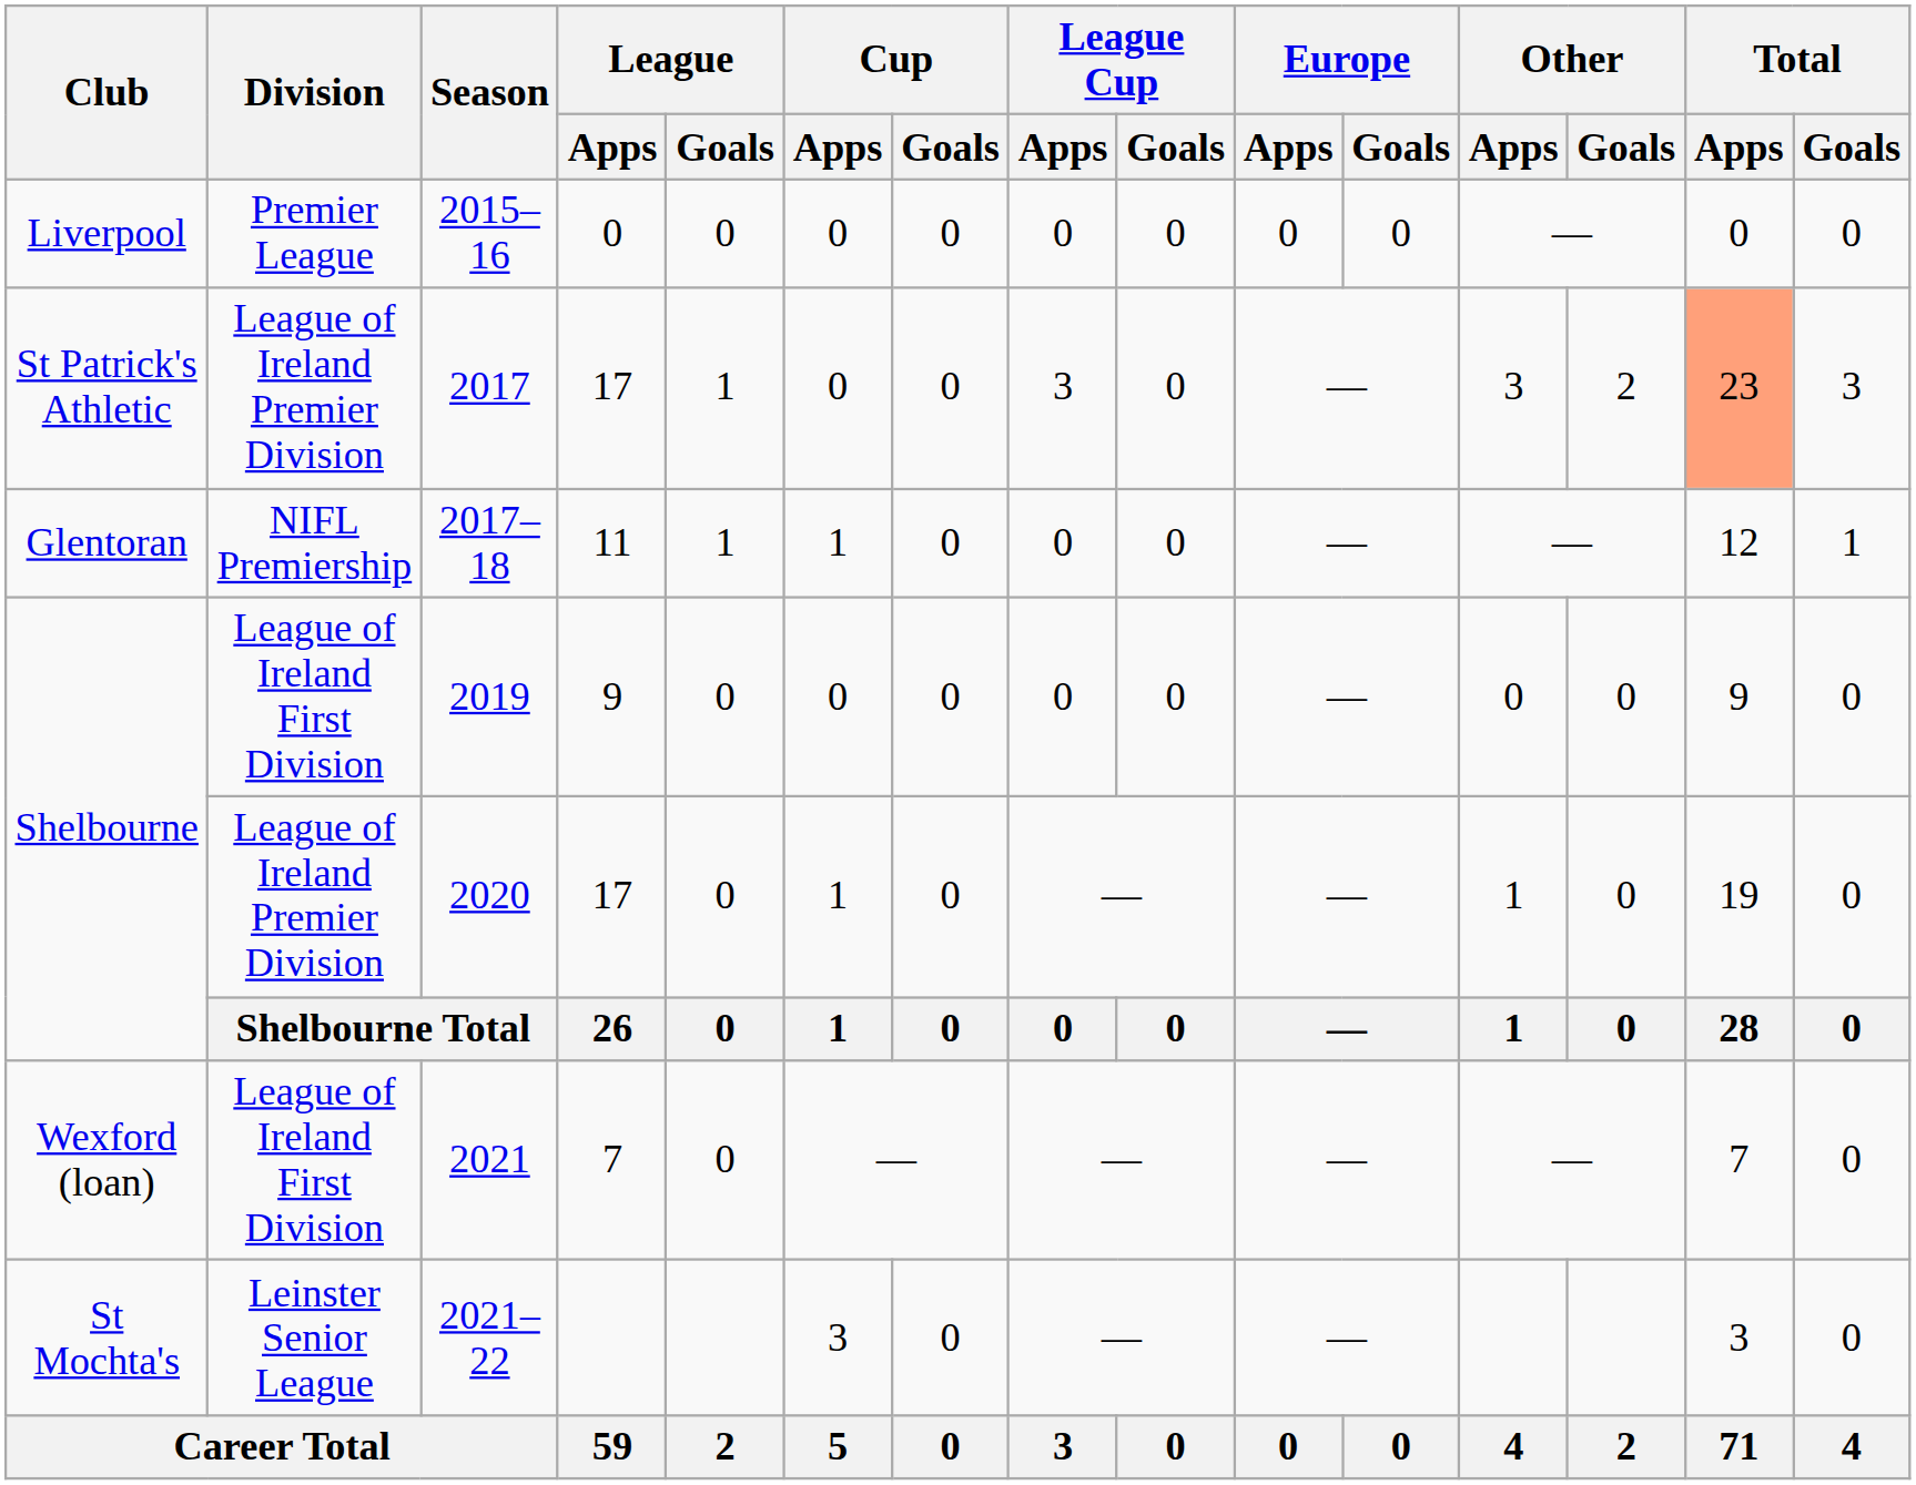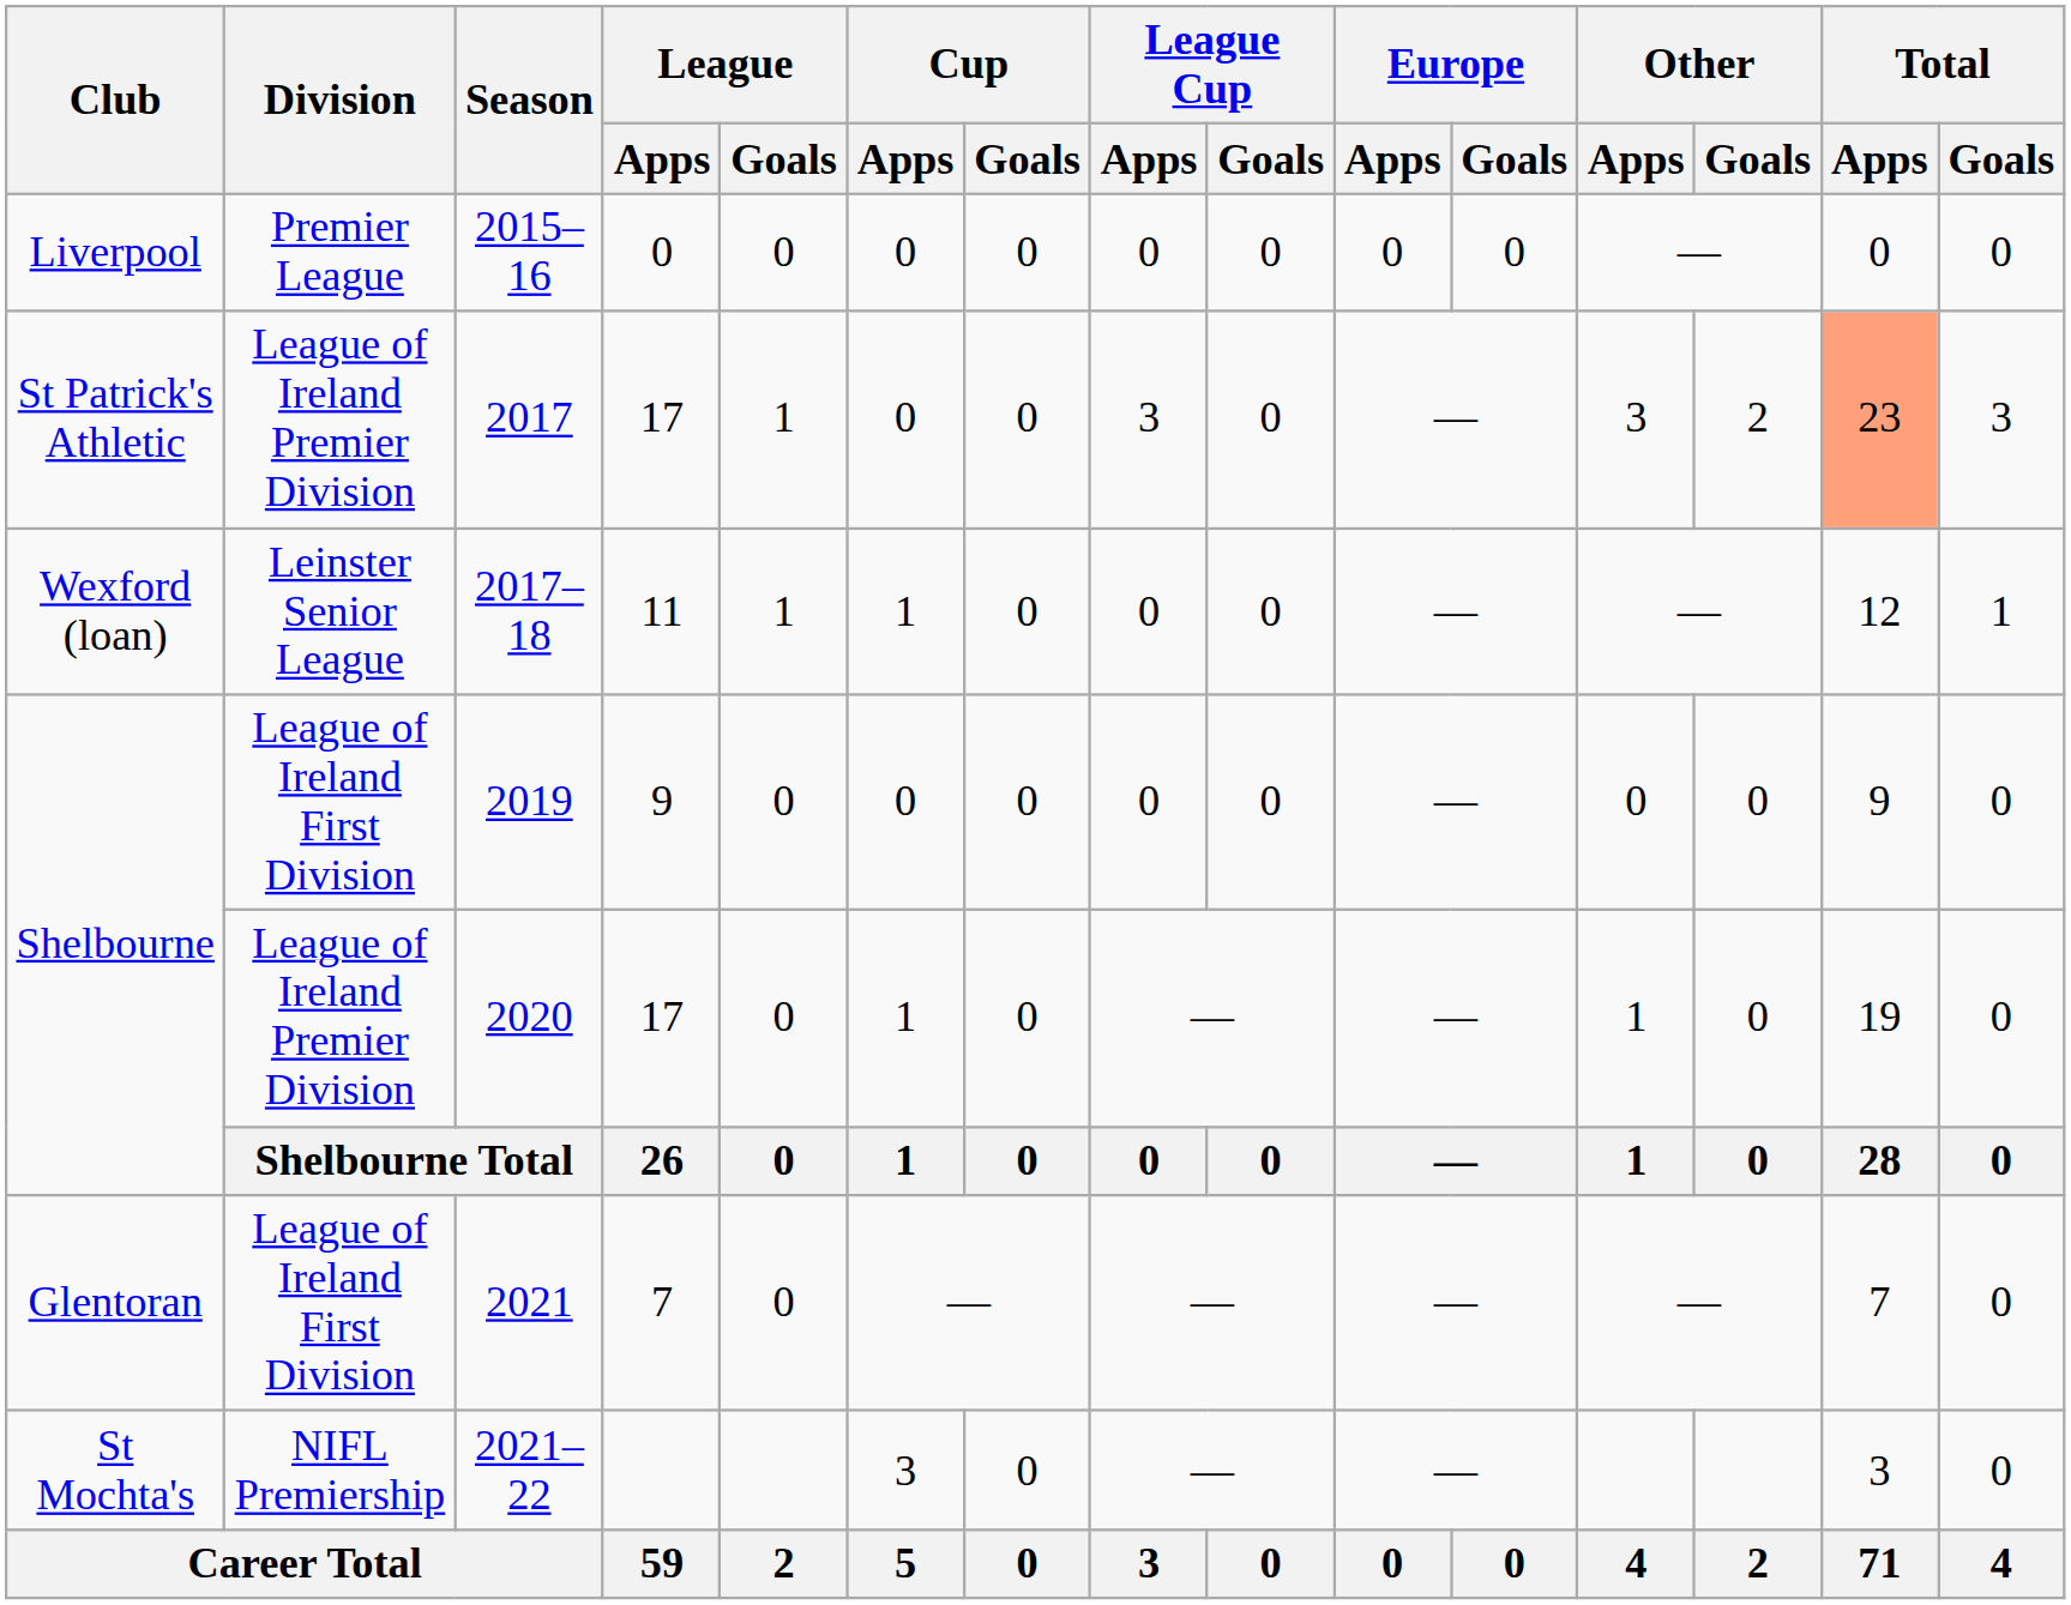2017–18 | Club: Glentoran -> Wexford (loan)
2017–18 | Division: NIFL Premiership -> Leinster Senior League
2021 | Club: Wexford (loan) -> Glentoran
2021–22 | Division: Leinster Senior League -> NIFL Premiership
